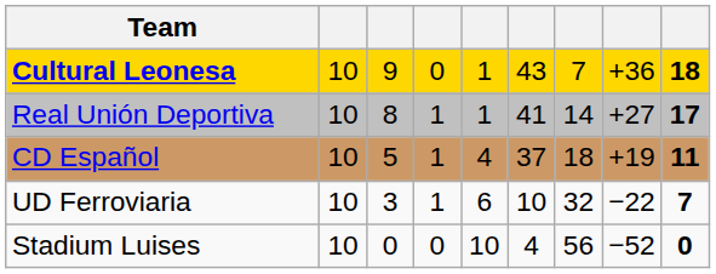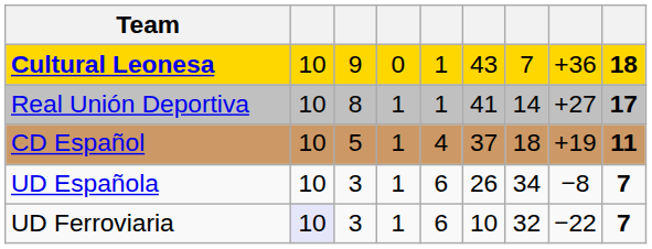+ row: UD Española | 10 | 3 | 1 | 6 | 26 | 34 | −8 | 7
UD Ferroviaria | column 2: no background -> lavender background
- row: Stadium Luises | 10 | 0 | 0 | 10 | 4 | 56 | −52 | 0
